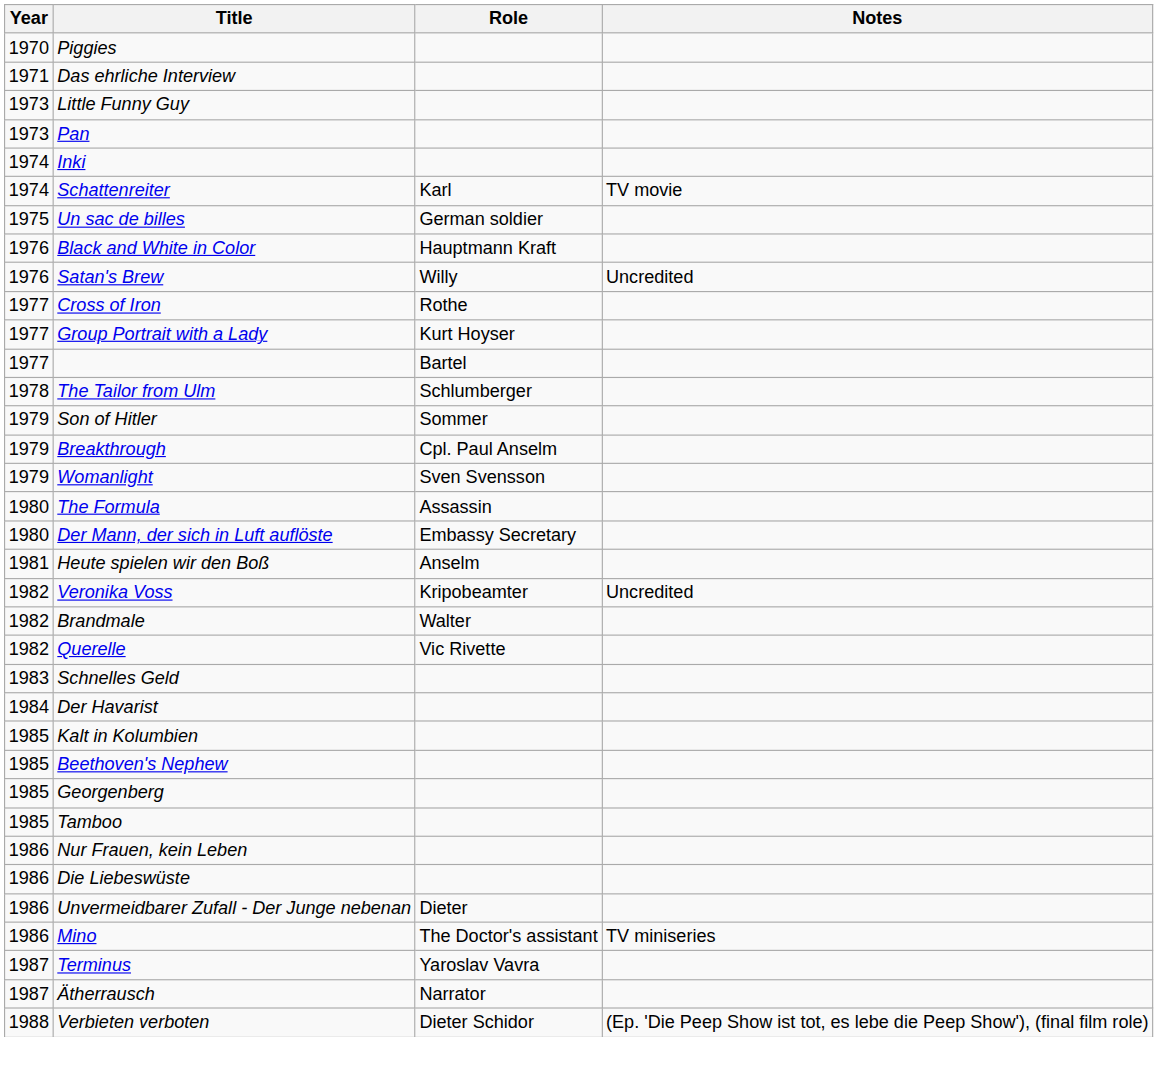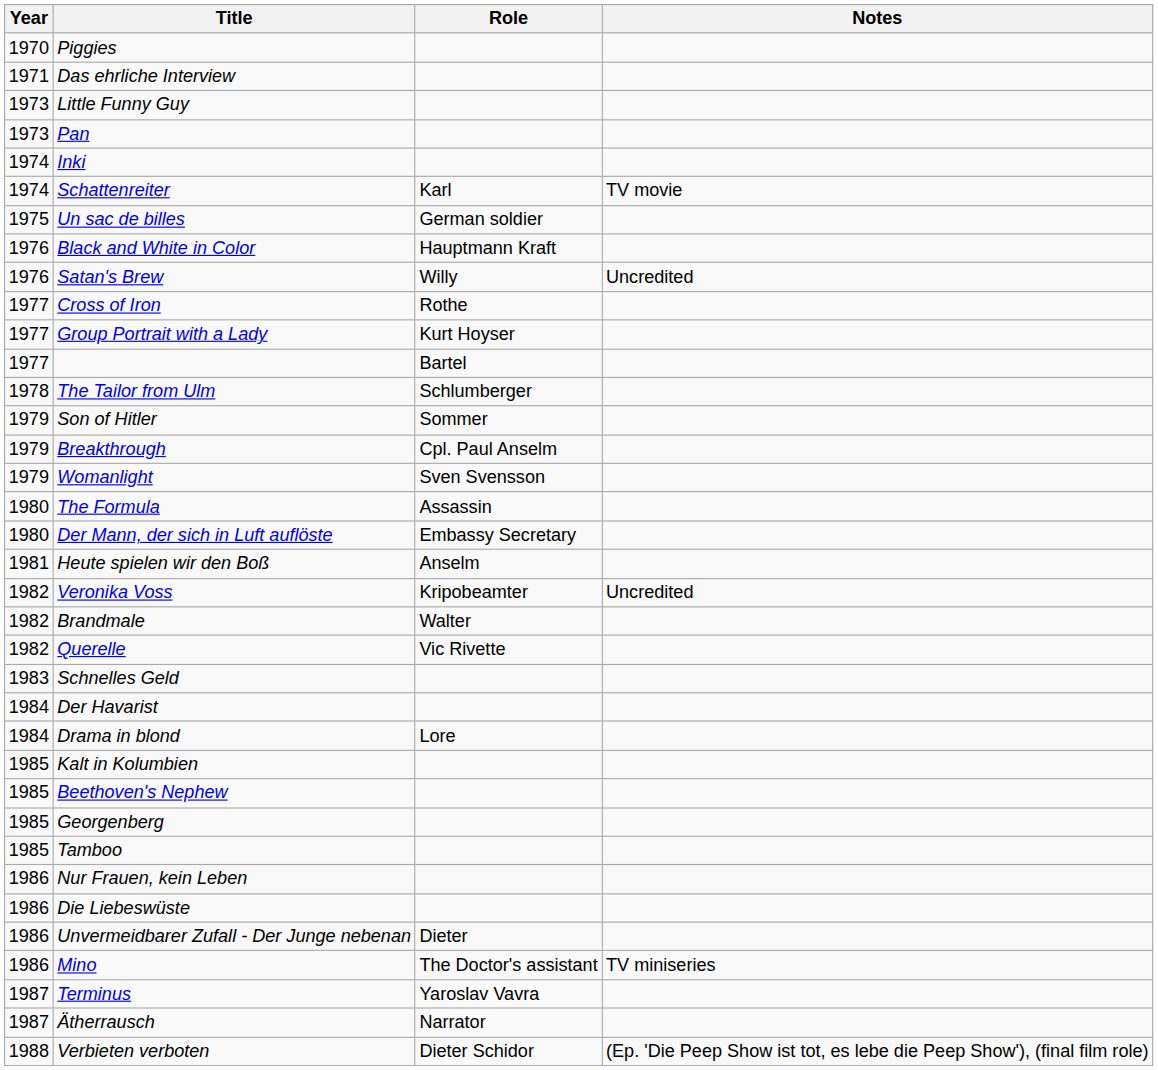+ row: 1984 | Drama in blond | Lore
